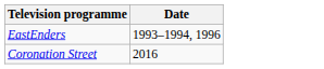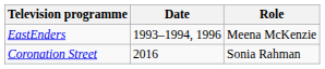+ column: Role | Meena McKenzie | Sonia Rahman
